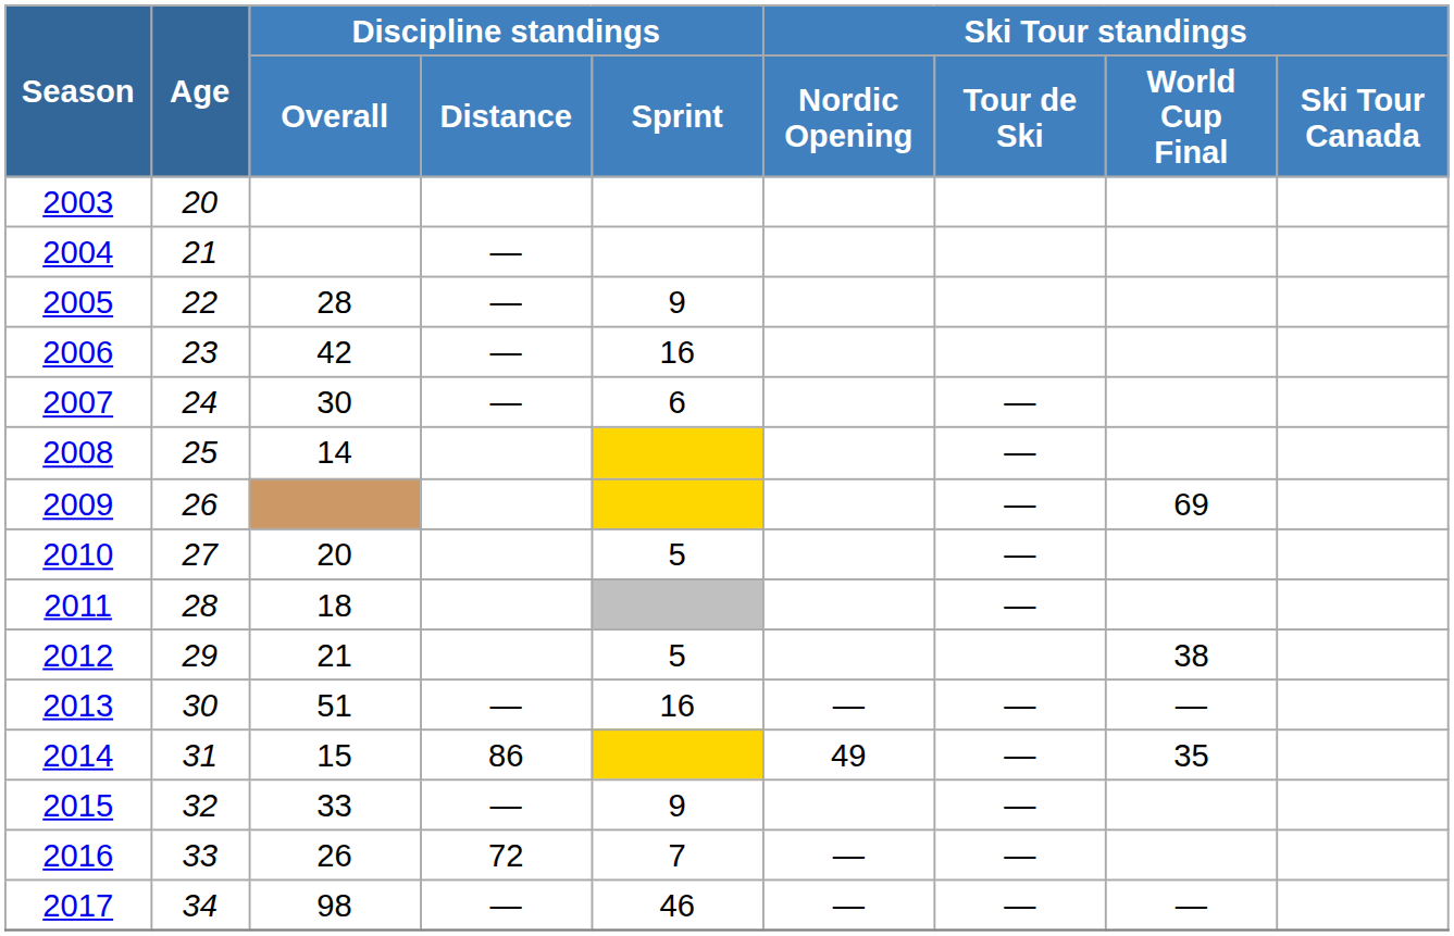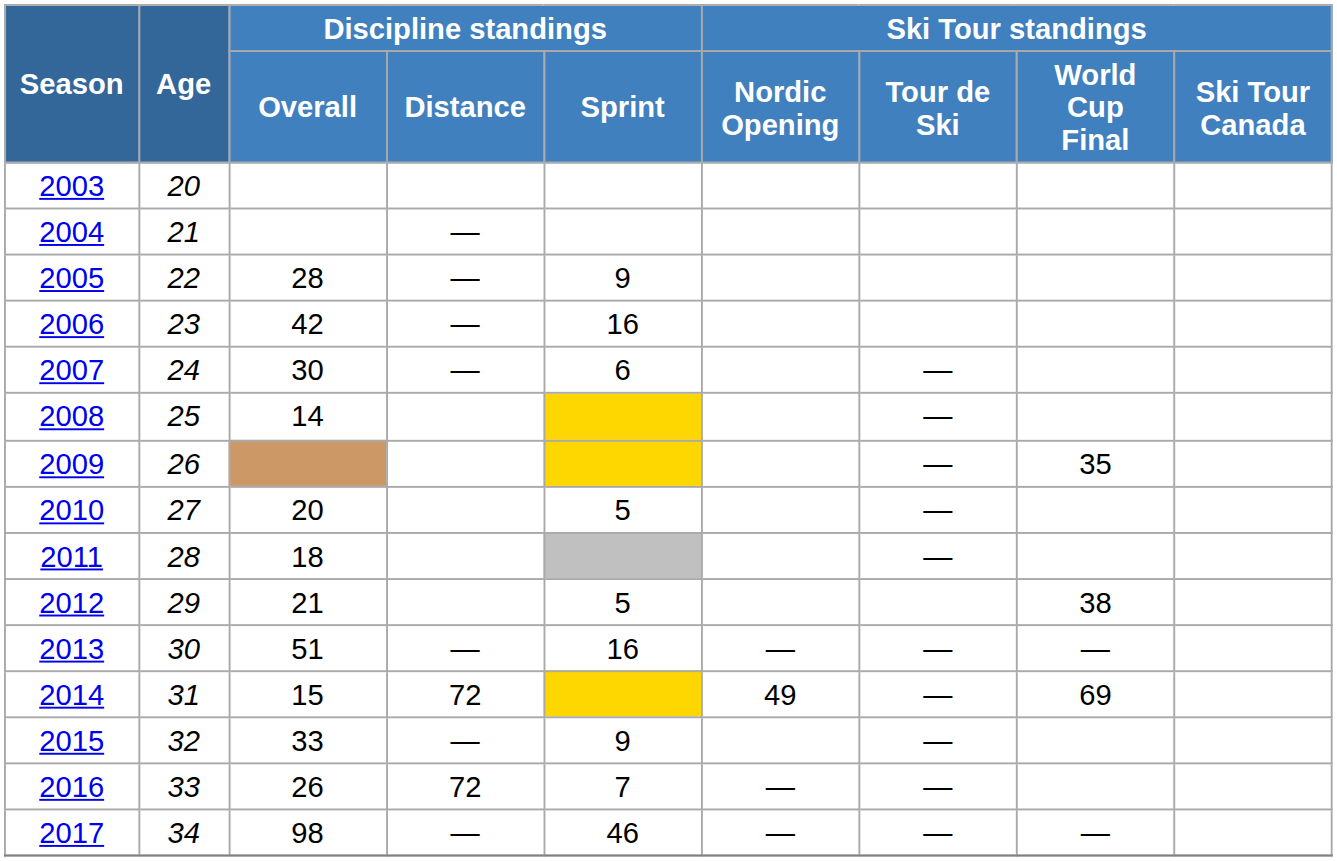2009 | Ski Tour standings / World Cup Final: 69 -> 35
2014 | Discipline standings / Distance: 86 -> 72
2014 | Ski Tour standings / World Cup Final: 35 -> 69
